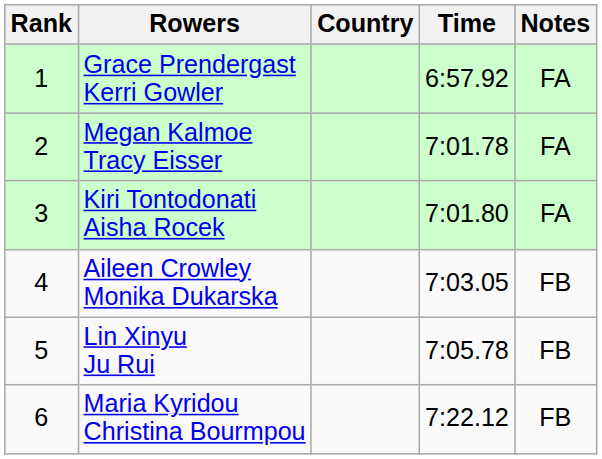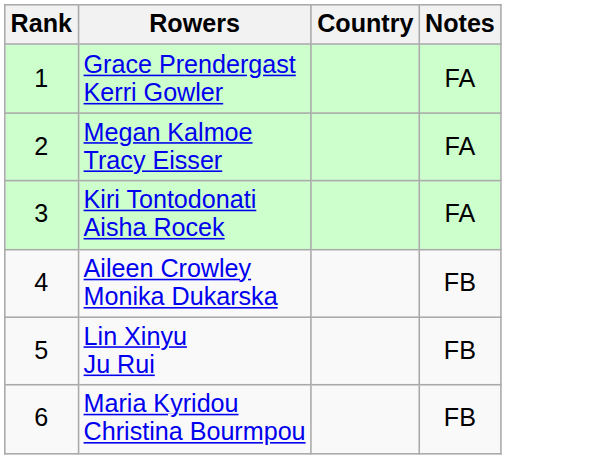- column: Time | 6:57.92 | 7:01.78 | 7:01.80 | 7:03.05 | 7:05.78 | 7:22.12
